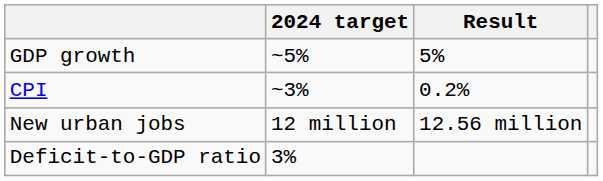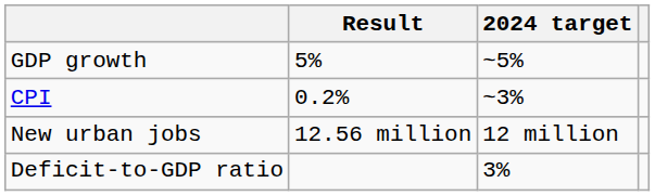columns swapped: 2024 target <-> Result
